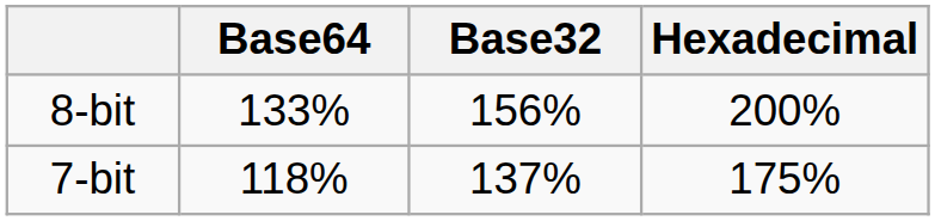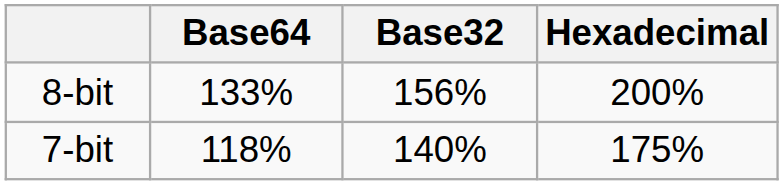7-bit | Base32: 137% -> 140%
